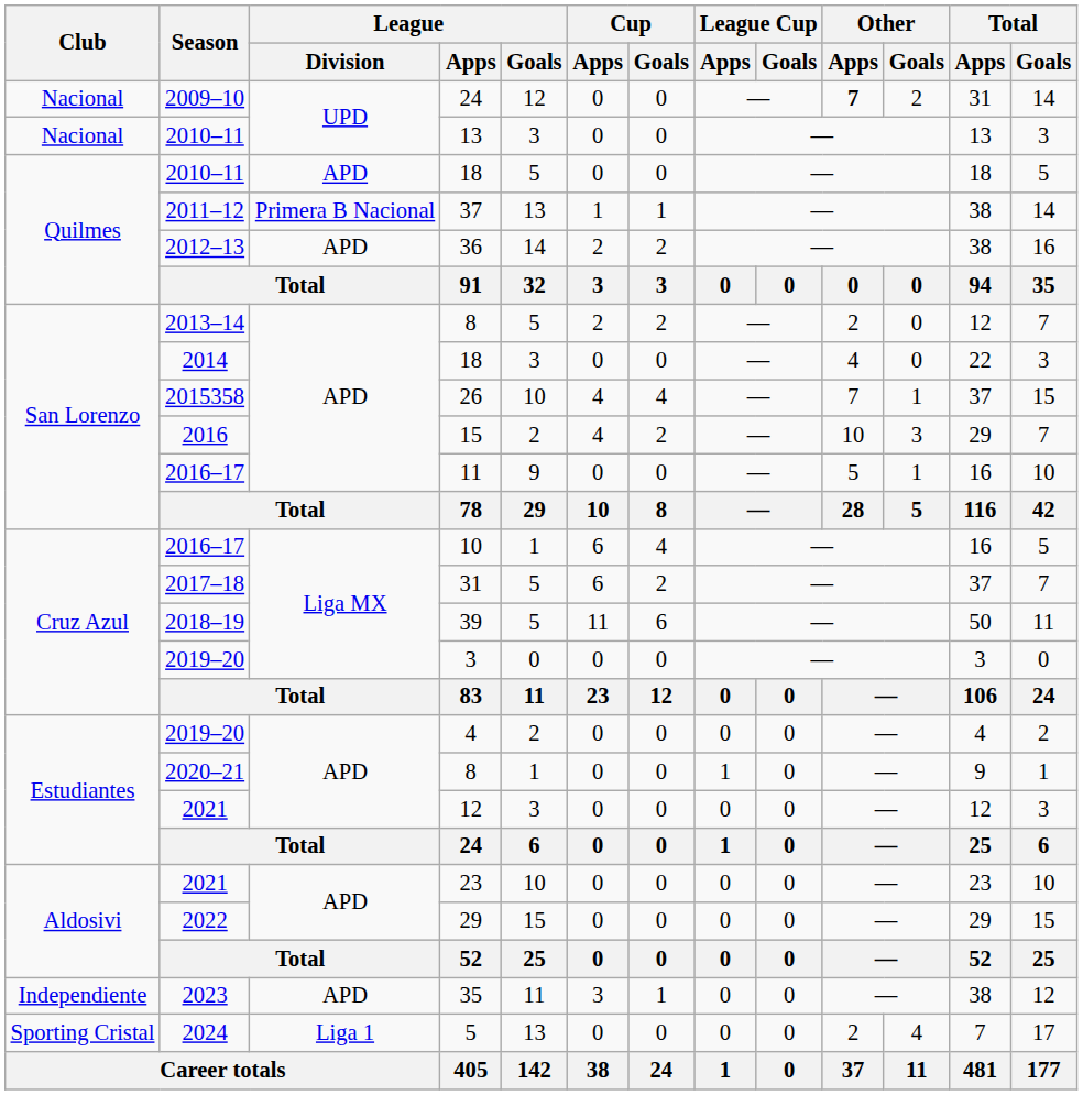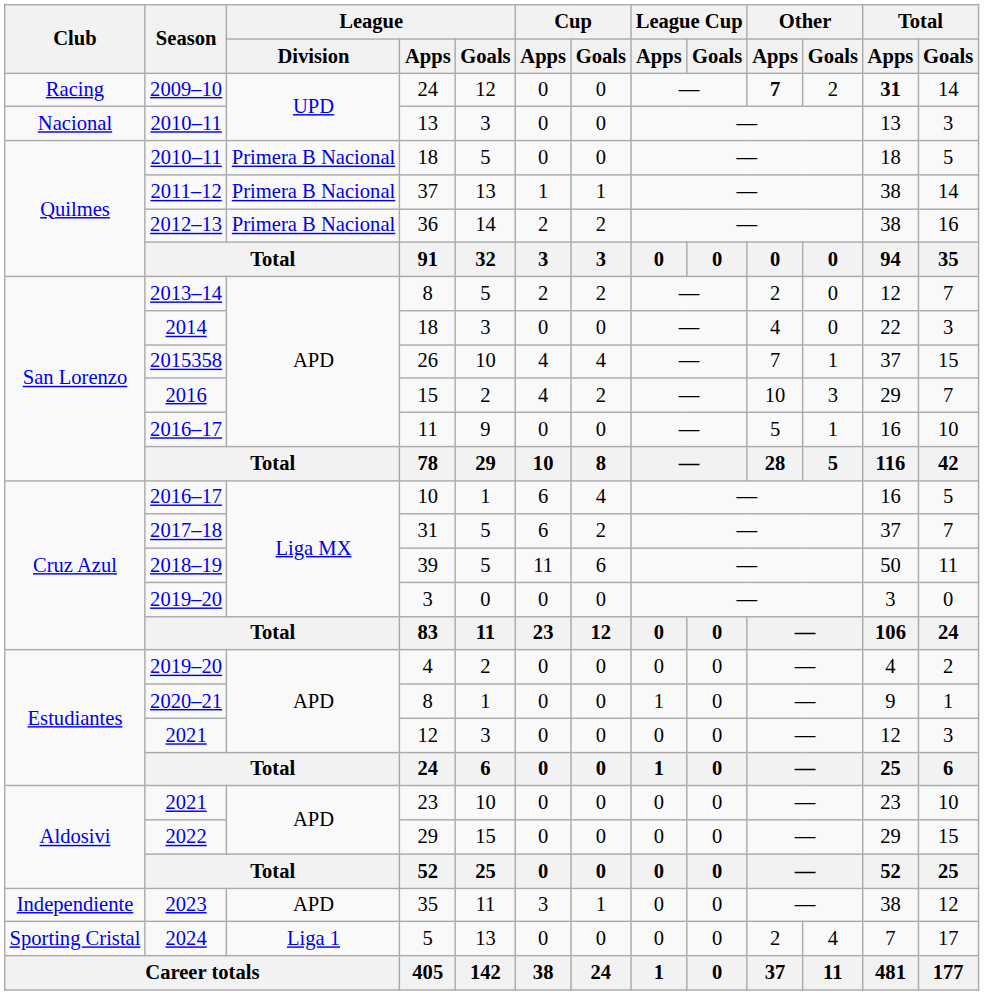2009–10 / 24 | Club: Nacional -> Racing
2009–10 / 24 | Total / Apps: normal -> bold
2010–11 / 18 | League / Division: APD -> Primera B Nacional
36 | League / Division: APD -> Primera B Nacional
